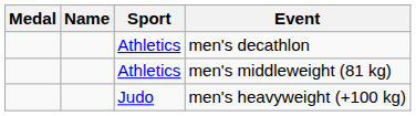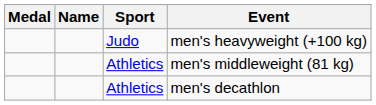rows swapped: men's decathlon <-> men's heavyweight (+100 kg)
